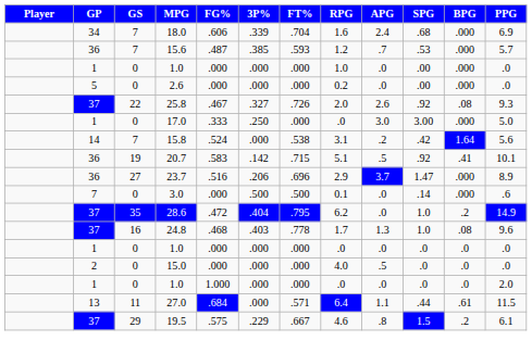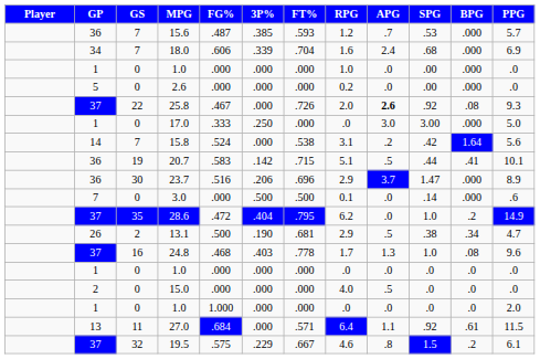rows swapped: 15.6 <-> 18.0
25.8 | 3P%: .327 -> .000
25.8 | APG: normal -> bold
20.7 | SPG: .92 -> .44
23.7 | GS: 27 -> 30
+ row: 26 | 2 | 13.1 | .500 | .190 | .681 | 2.9 | .5 | .38 | .34 | 4.7
27.0 | SPG: .44 -> .92
19.5 | GS: 29 -> 32
